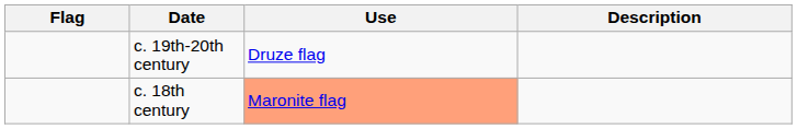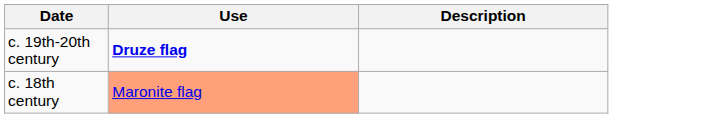- column: Flag
c. 19th-20th century | Use: normal -> bold
